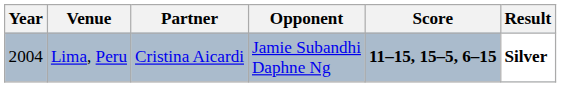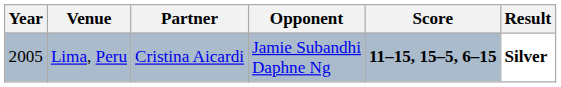Lima, Peru | Year: 2004 -> 2005
